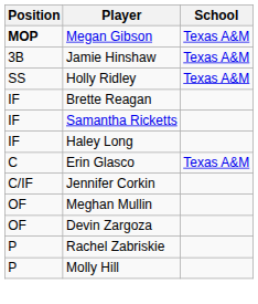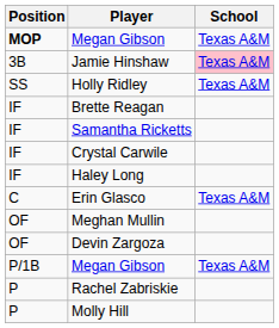Jamie Hinshaw | School: no background -> pink background
+ row: IF | Crystal Carwile
- row: C/IF | Jennifer Corkin
+ row: P/1B | Megan Gibson | Texas A&M
